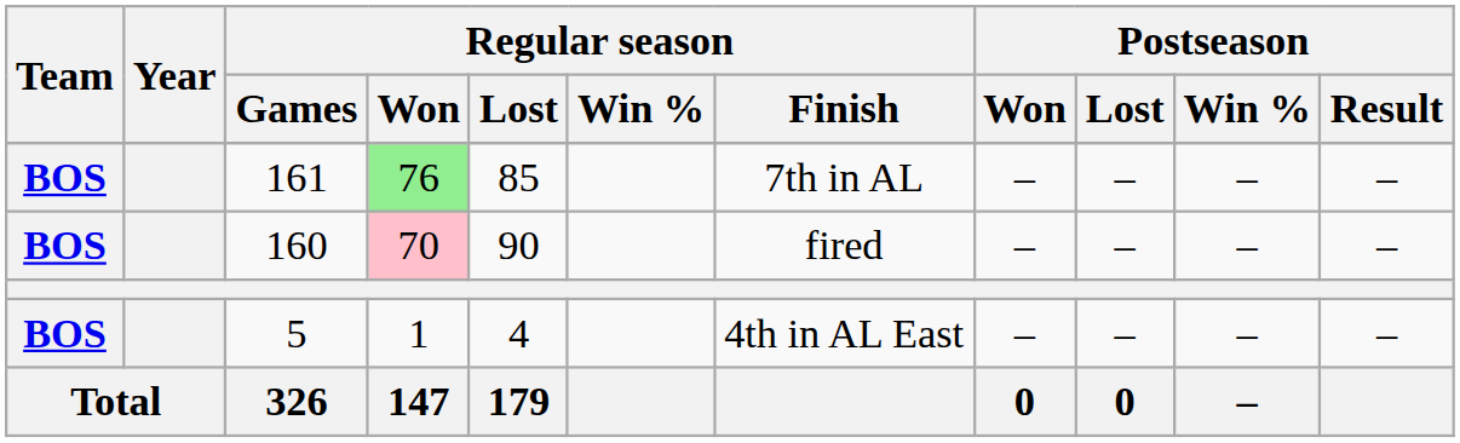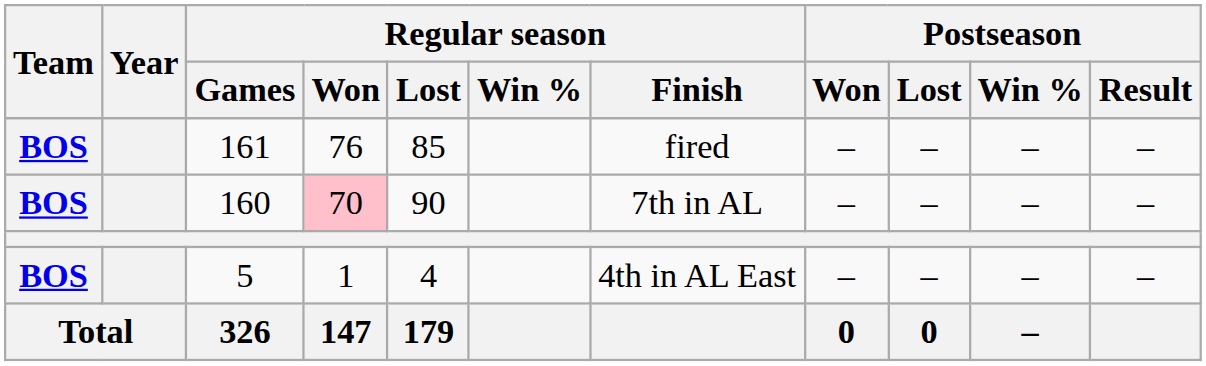161 | Regular season / Won: lightgreen background -> no background
161 | Regular season / Finish: 7th in AL -> fired
160 | Regular season / Finish: fired -> 7th in AL
